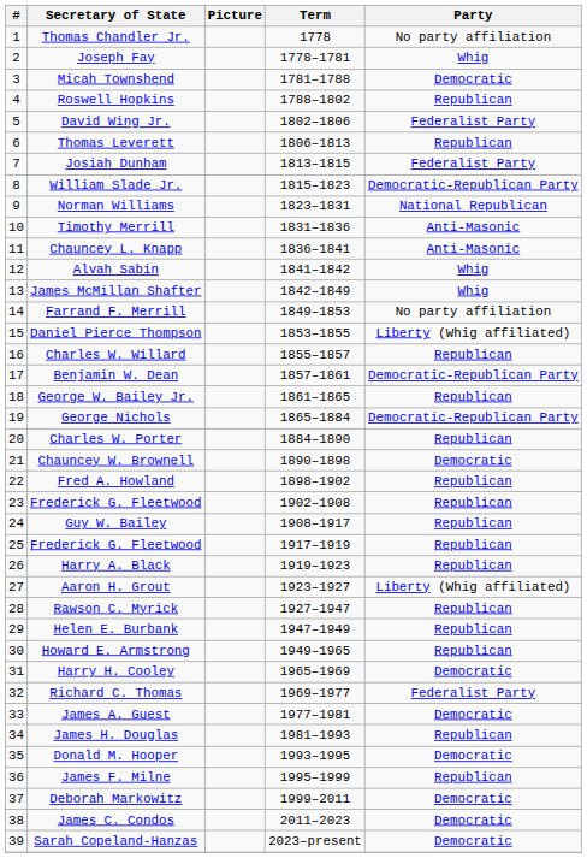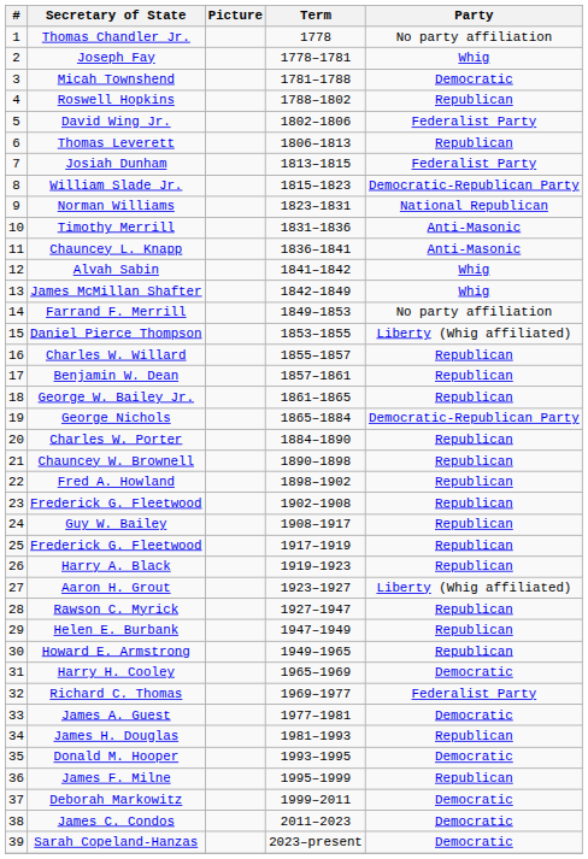Benjamin W. Dean | Party: Democratic-Republican Party -> Republican
Chauncey W. Brownell | Party: Democratic -> Republican
